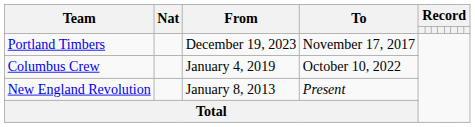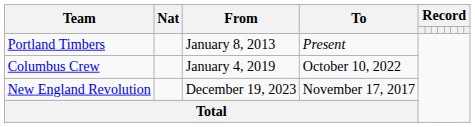Portland Timbers | From: December 19, 2023 -> January 8, 2013
Portland Timbers | To: November 17, 2017 -> Present
New England Revolution | From: January 8, 2013 -> December 19, 2023
New England Revolution | To: Present -> November 17, 2017
